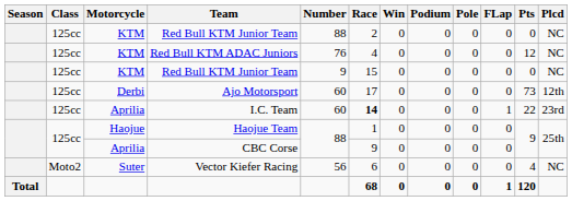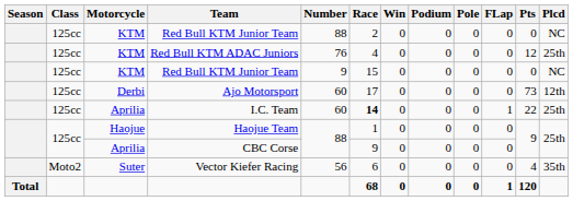Red Bull KTM ADAC Juniors | Plcd: NC -> 25th
I.C. Team | Plcd: 23rd -> 25th
Vector Kiefer Racing | Plcd: NC -> 35th
